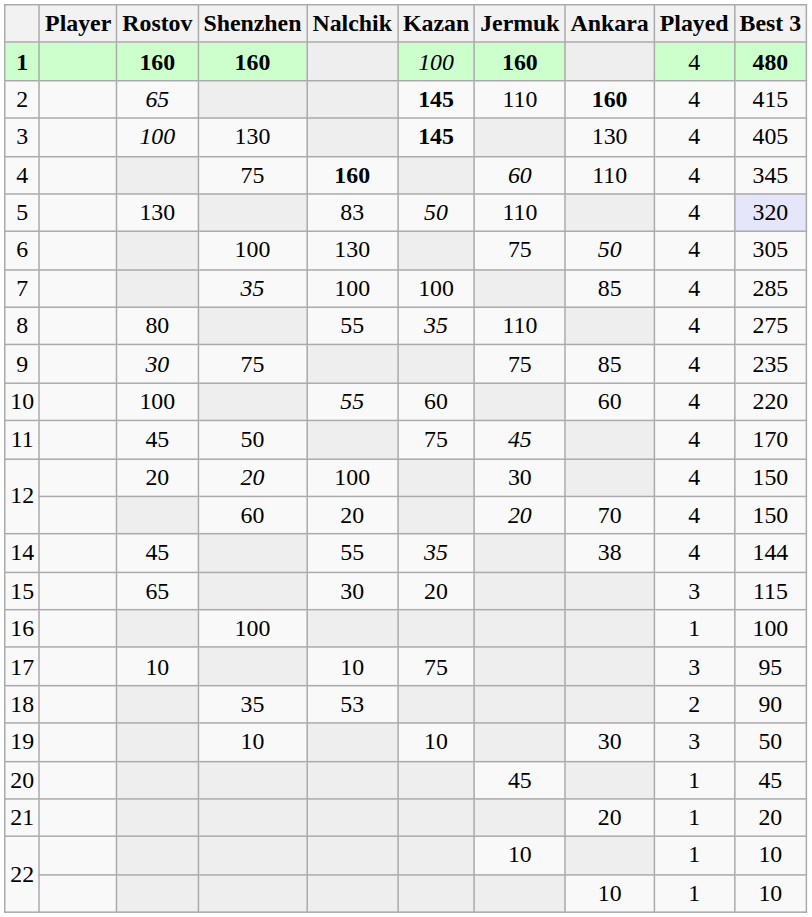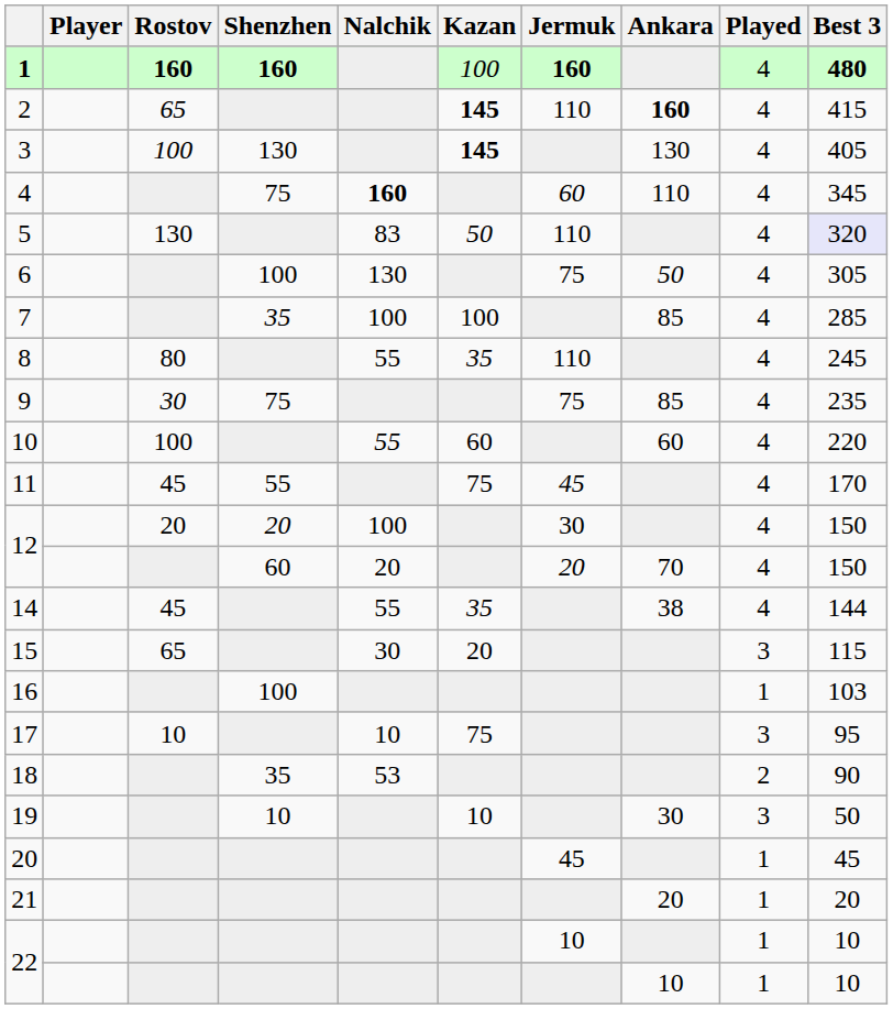8 | Best 3: 275 -> 245
11 | Shenzhen: 50 -> 55
16 | Best 3: 100 -> 103
